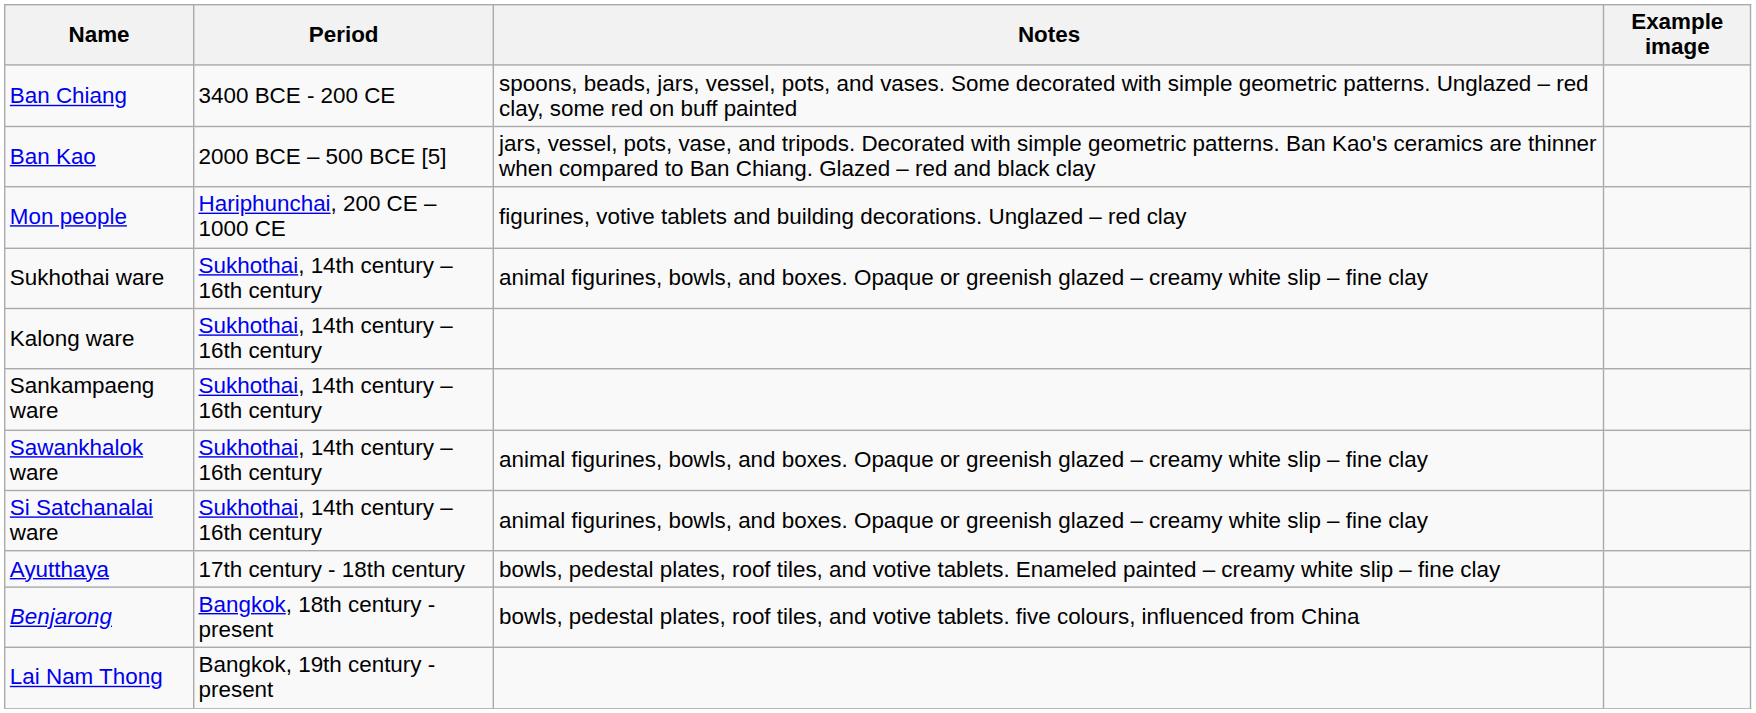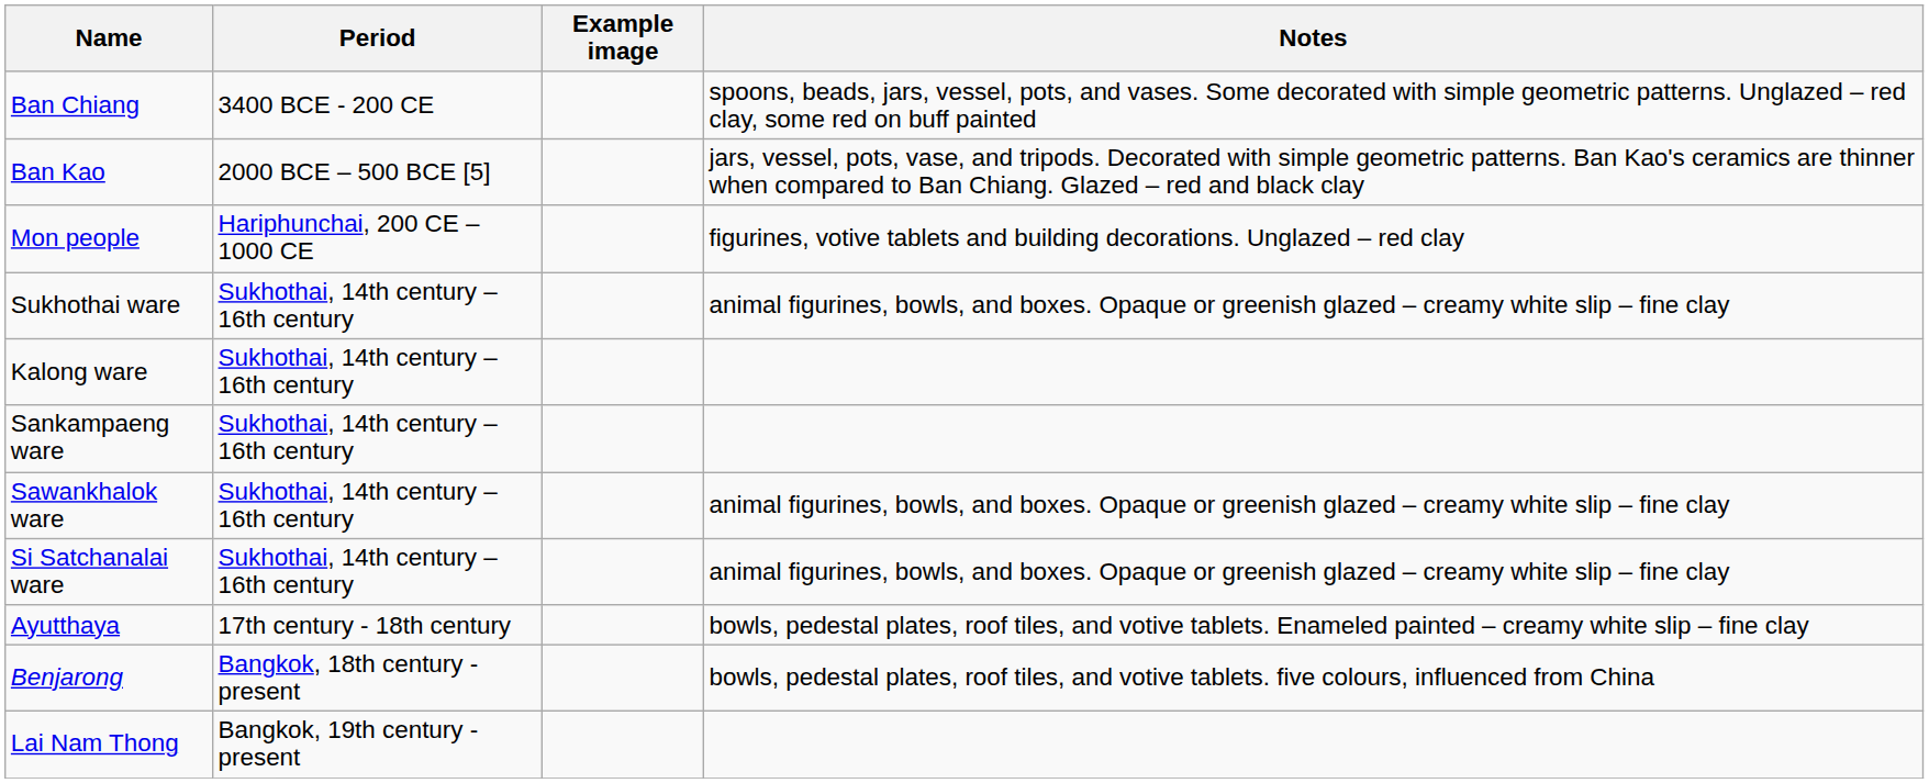columns swapped: Notes <-> Example image
